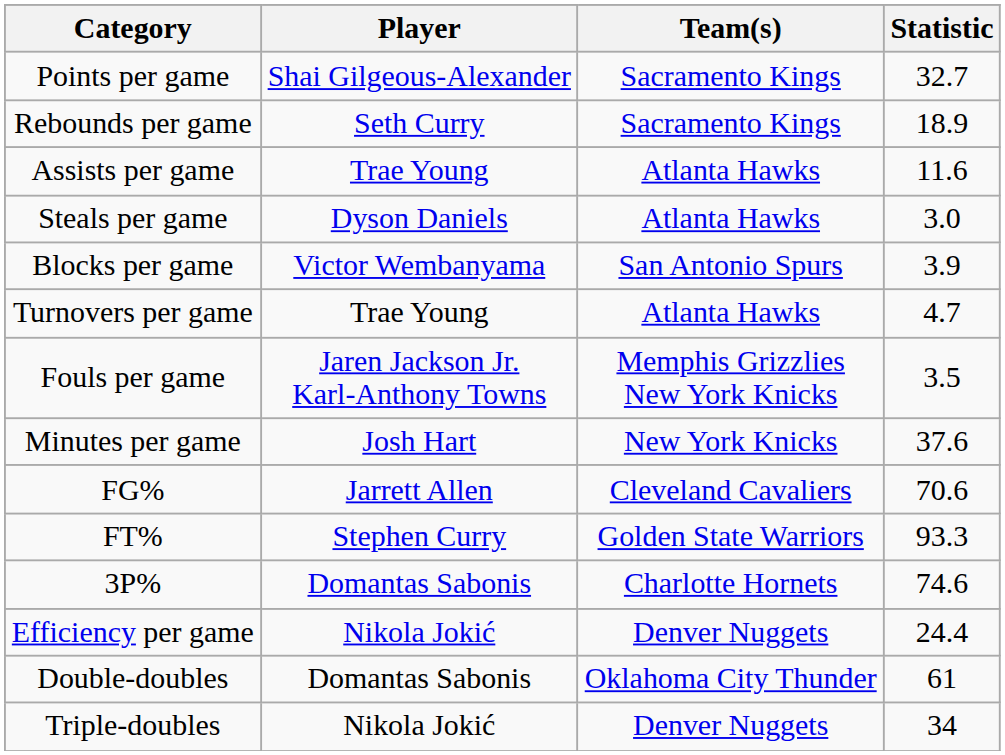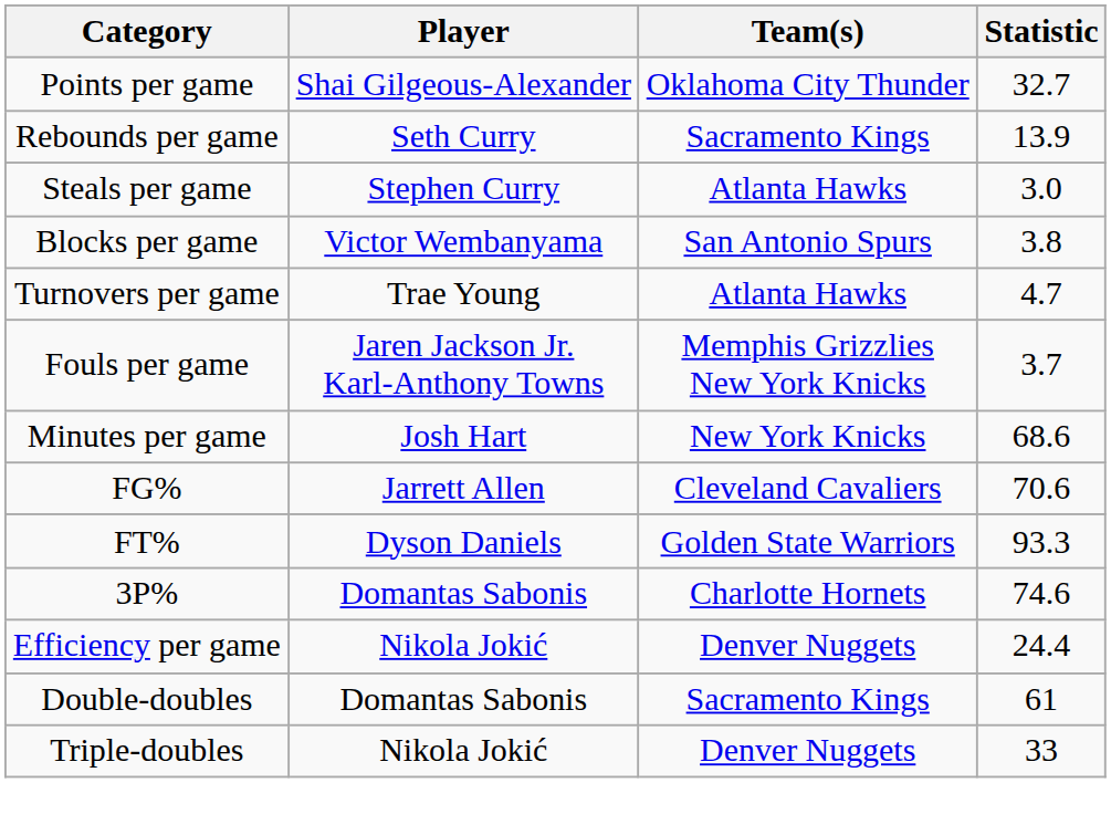Points per game | Team(s): Sacramento Kings -> Oklahoma City Thunder
Rebounds per game | Statistic: 18.9 -> 13.9
- row: Assists per game | Trae Young | Atlanta Hawks | 11.6
Steals per game | Player: Dyson Daniels -> Stephen Curry
Blocks per game | Statistic: 3.9 -> 3.8
Fouls per game | Statistic: 3.5 -> 3.7
Minutes per game | Statistic: 37.6 -> 68.6
FT% | Player: Stephen Curry -> Dyson Daniels
Double-doubles | Team(s): Oklahoma City Thunder -> Sacramento Kings
Triple-doubles | Statistic: 34 -> 33
